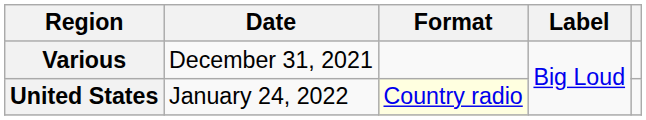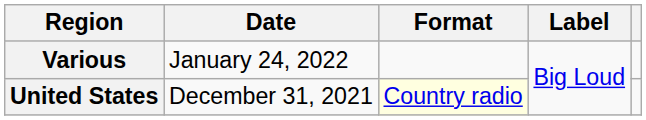Various | Date: December 31, 2021 -> January 24, 2022
United States | Date: January 24, 2022 -> December 31, 2021
